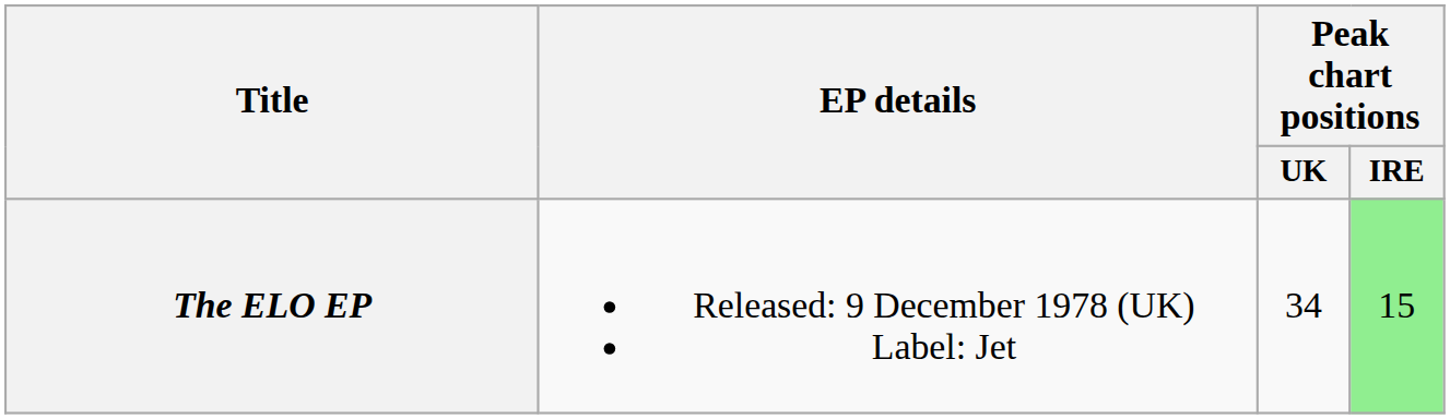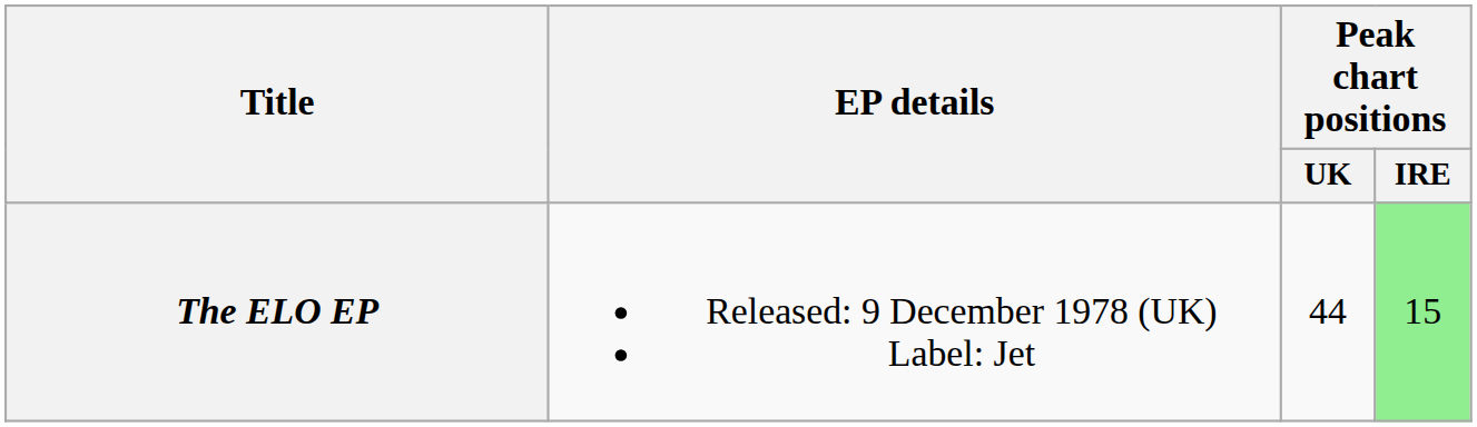The ELO EP | Peak chart positions / UK: 34 -> 44
